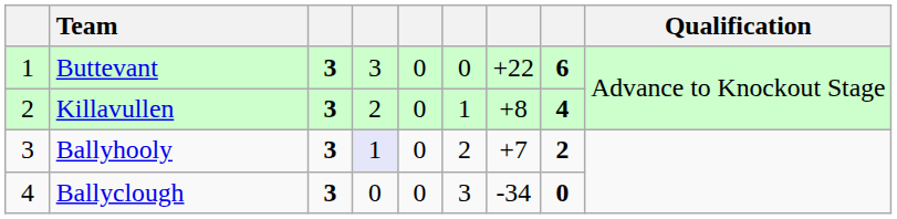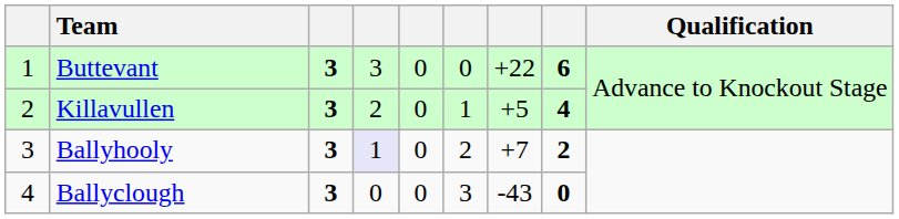Killavullen | column 7: +8 -> +5
Ballyclough | column 7: -34 -> -43
